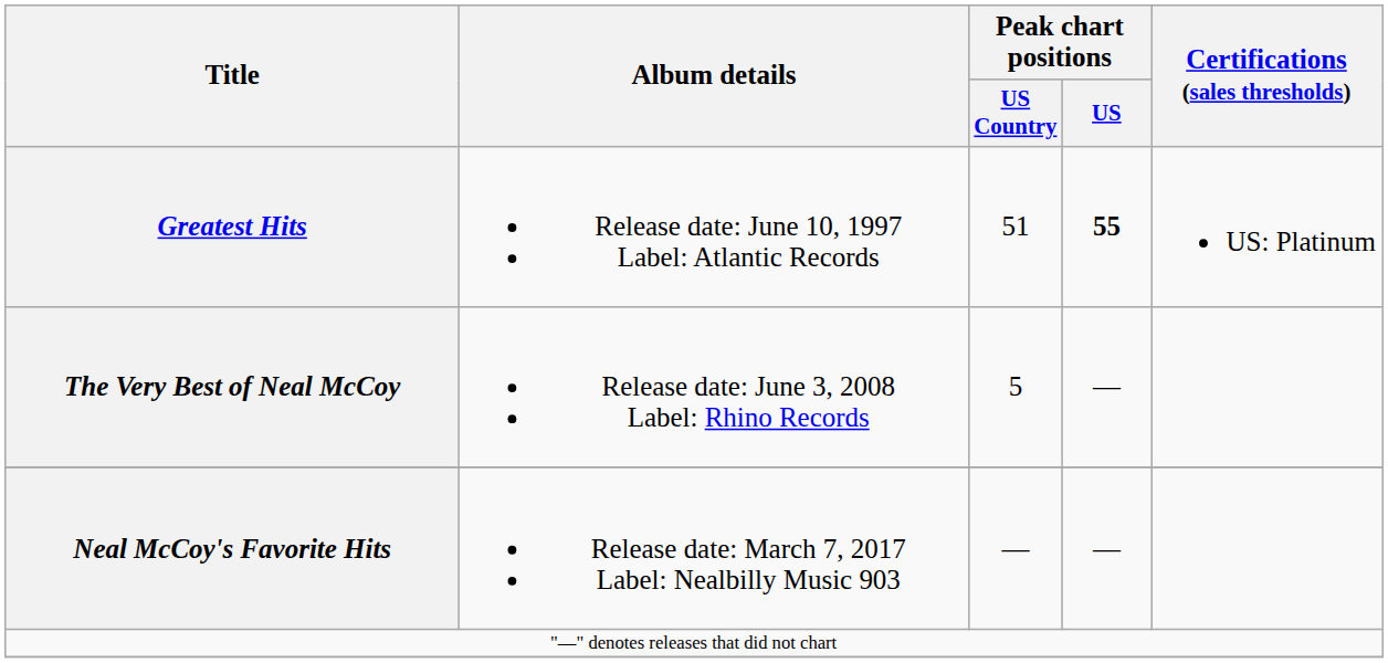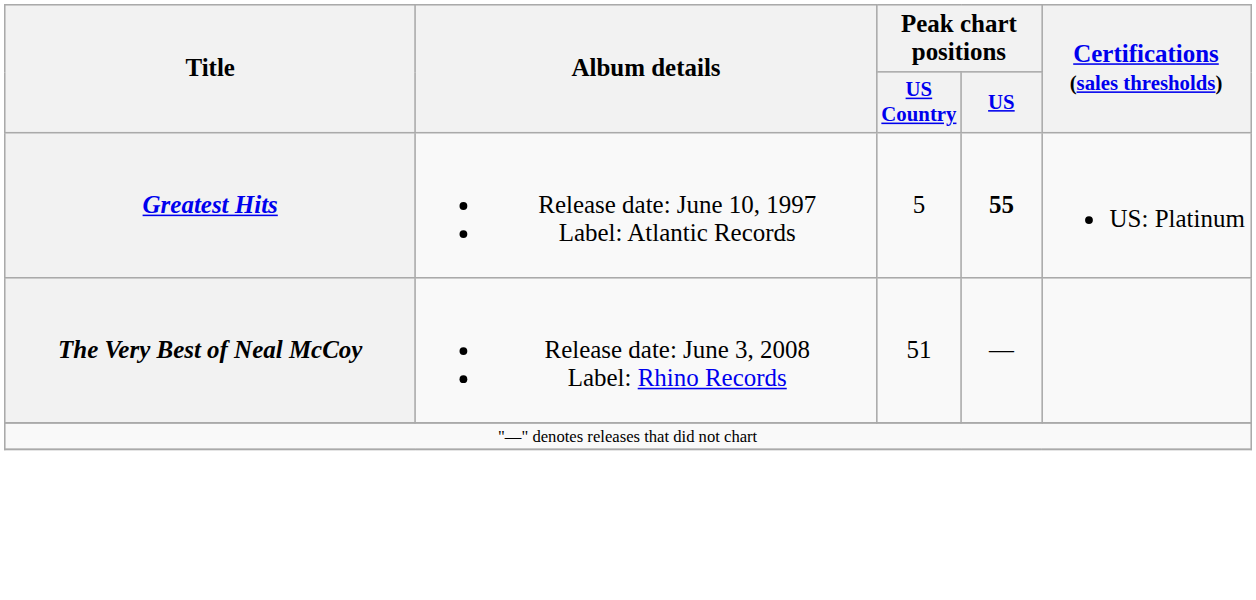Greatest Hits | Peak chart positions / US Country: 51 -> 5
The Very Best of Neal McCoy | Peak chart positions / US Country: 5 -> 51
- row: Neal McCoy's Favorite Hits | Release date: March 7, 2017 Label: Nealbilly Music 903 | — | —
